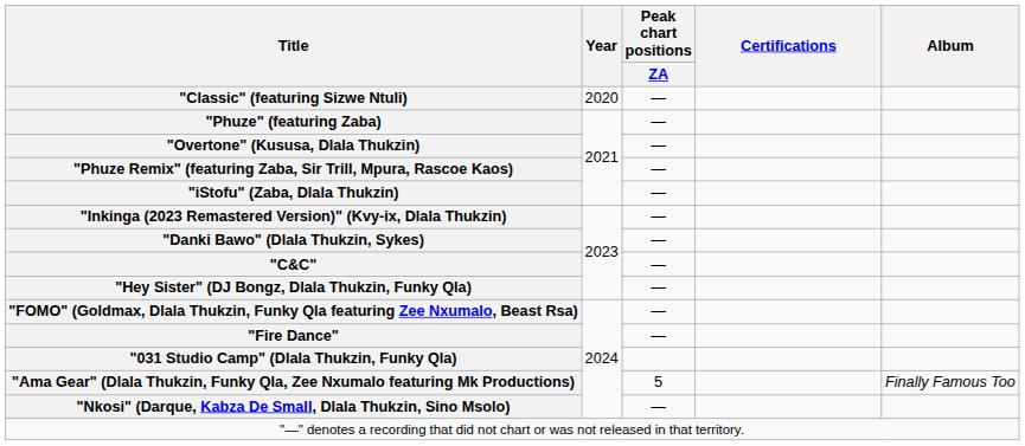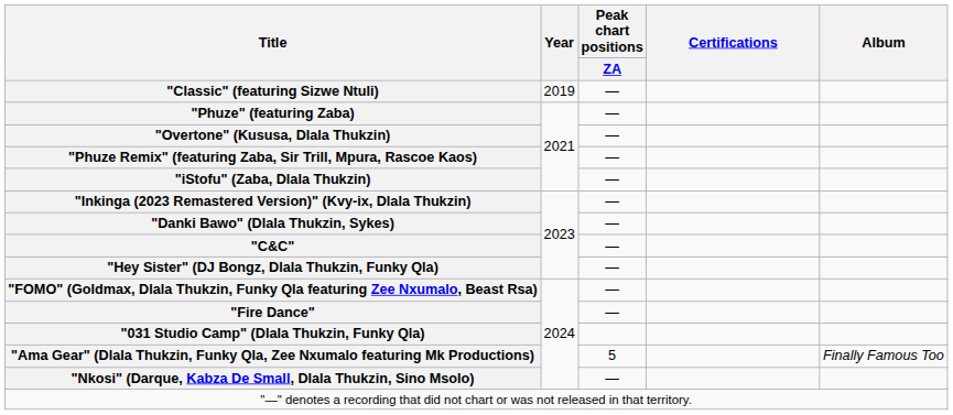"Classic" (featuring Sizwe Ntuli) | Year: 2020 -> 2019
